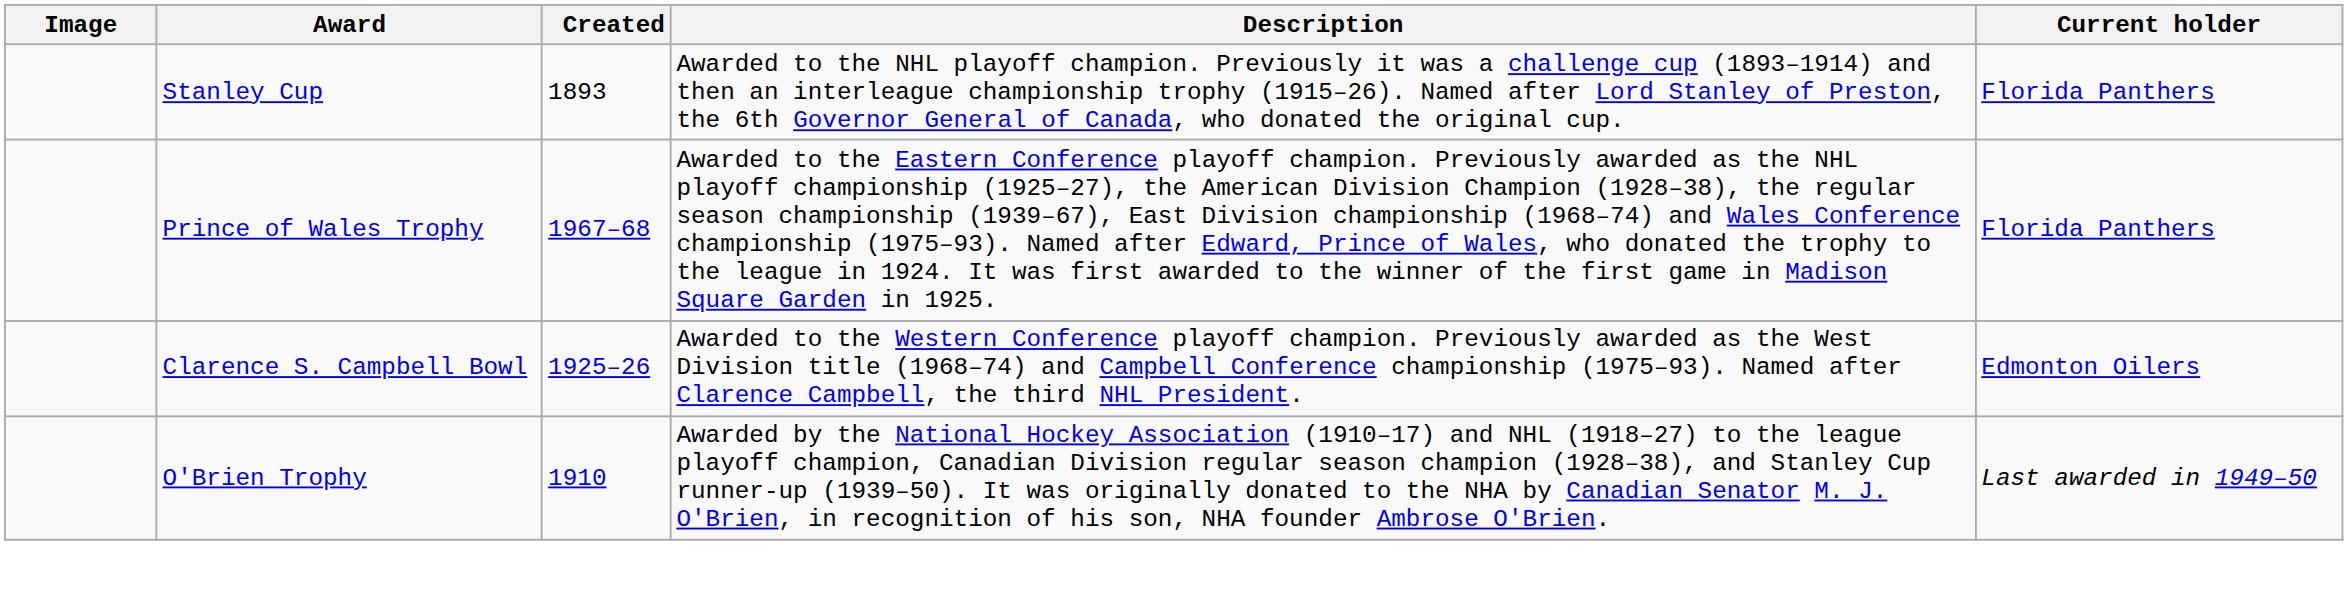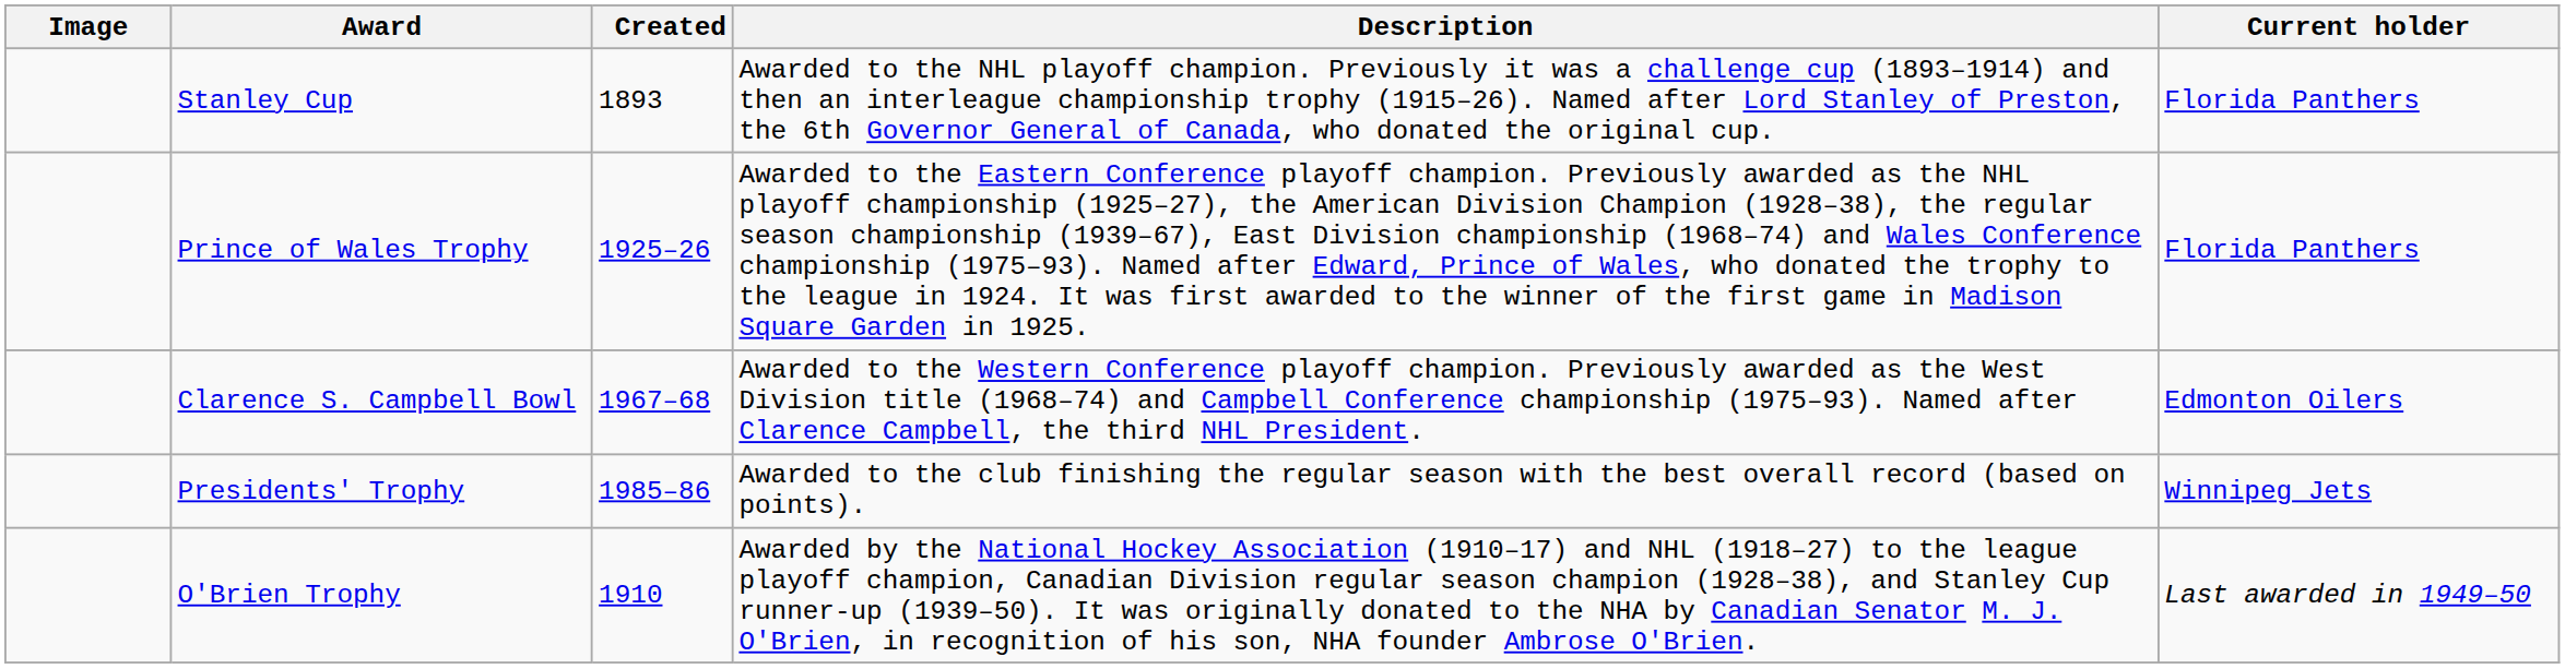Prince of Wales Trophy | Created: 1967–68 -> 1925–26
Clarence S. Campbell Bowl | Created: 1925–26 -> 1967–68
+ row: Presidents' Trophy | 1985–86 | Awarded to the club finishing the regular season with the best overall record (based on points). | Winnipeg Jets
